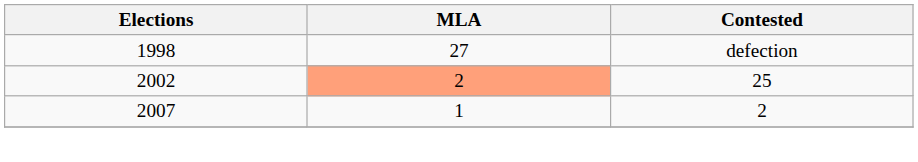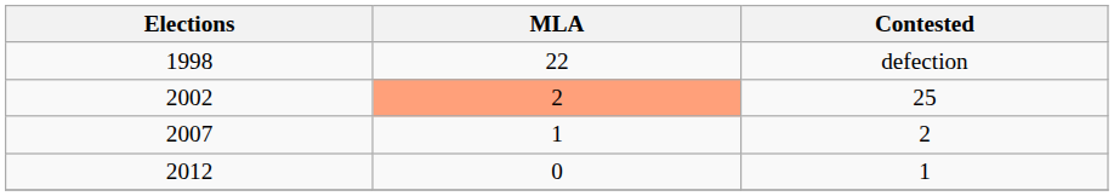1998 | MLA: 27 -> 22
+ row: 2012 | 0 | 1
